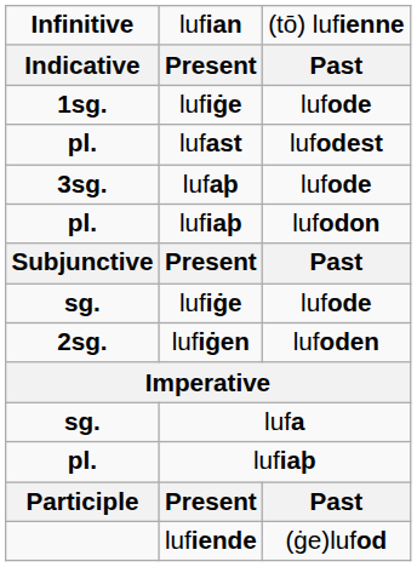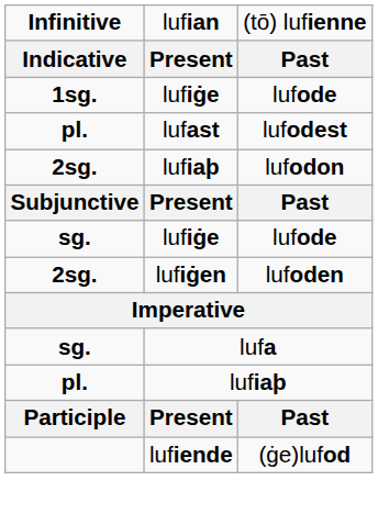- row: 3sg. | lufaþ | lufode
lufiaþ / lufodon | column 1: pl. -> 2sg.
